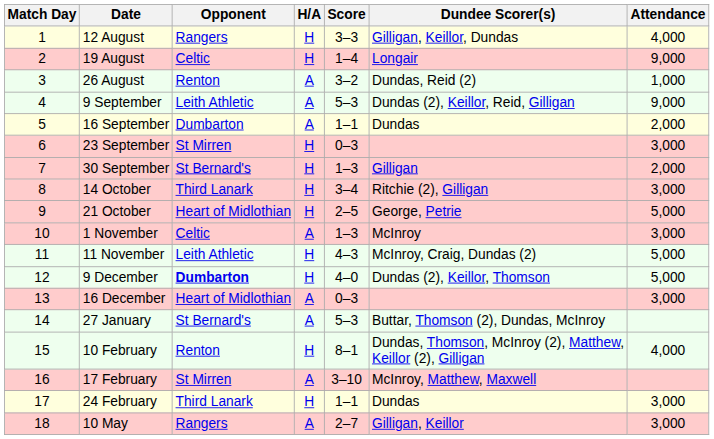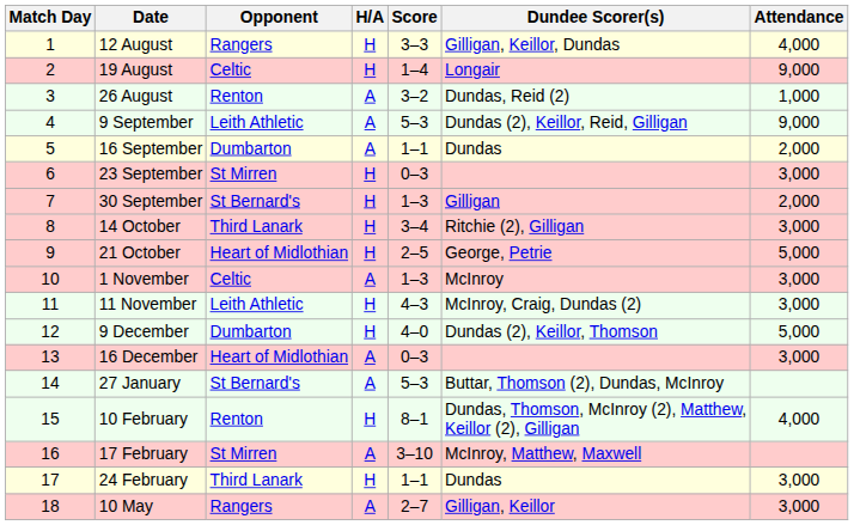11 November | Attendance: 5,000 -> 3,000
9 December | Opponent: bold -> normal
